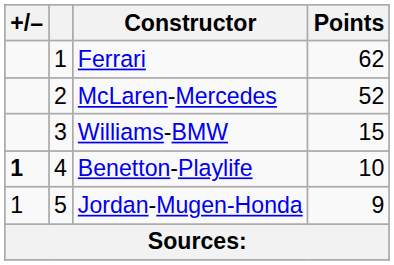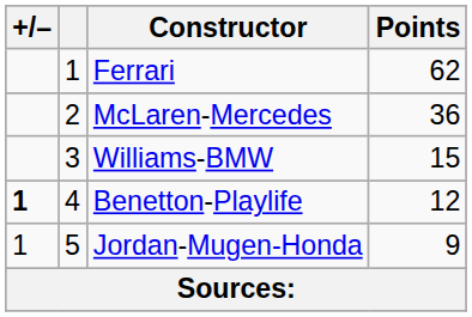McLaren-Mercedes | Points: 52 -> 36
Benetton-Playlife | Points: 10 -> 12
